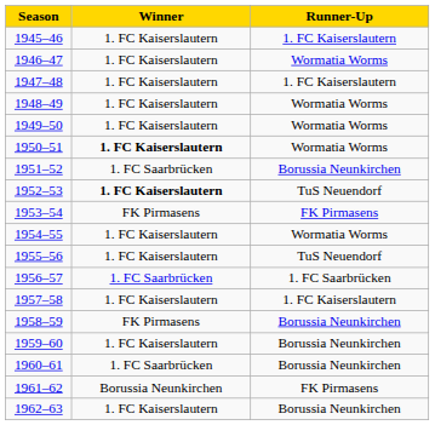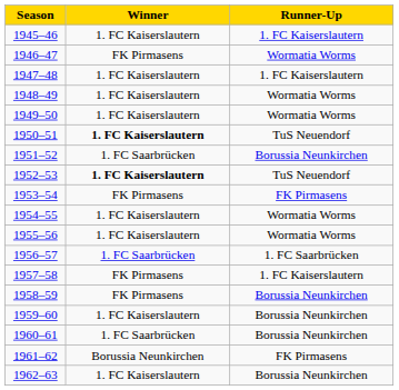1946–47 | Winner: 1. FC Kaiserslautern -> FK Pirmasens
1950–51 | Runner-Up: Wormatia Worms -> TuS Neuendorf
1955–56 | Runner-Up: TuS Neuendorf -> Wormatia Worms
1957–58 | Winner: 1. FC Kaiserslautern -> FK Pirmasens
